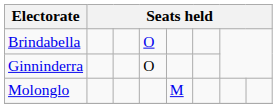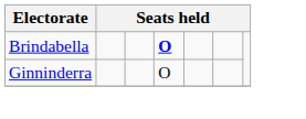Brindabella | column 4: normal -> bold
- row: Molonglo | M
